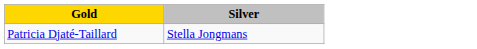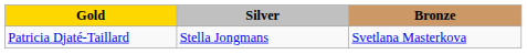+ column: Bronze | Svetlana Masterkova
